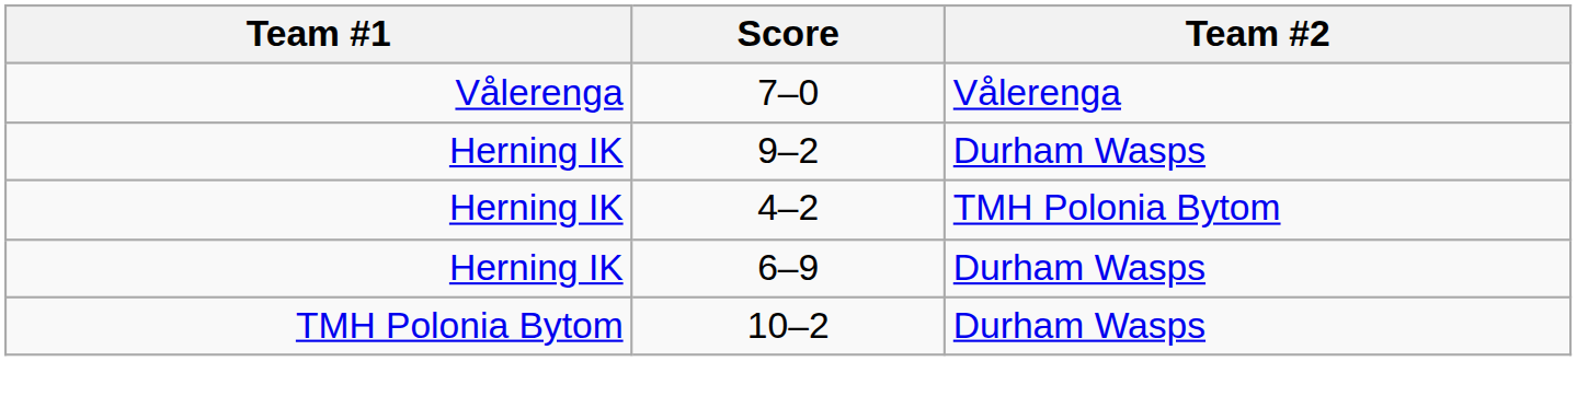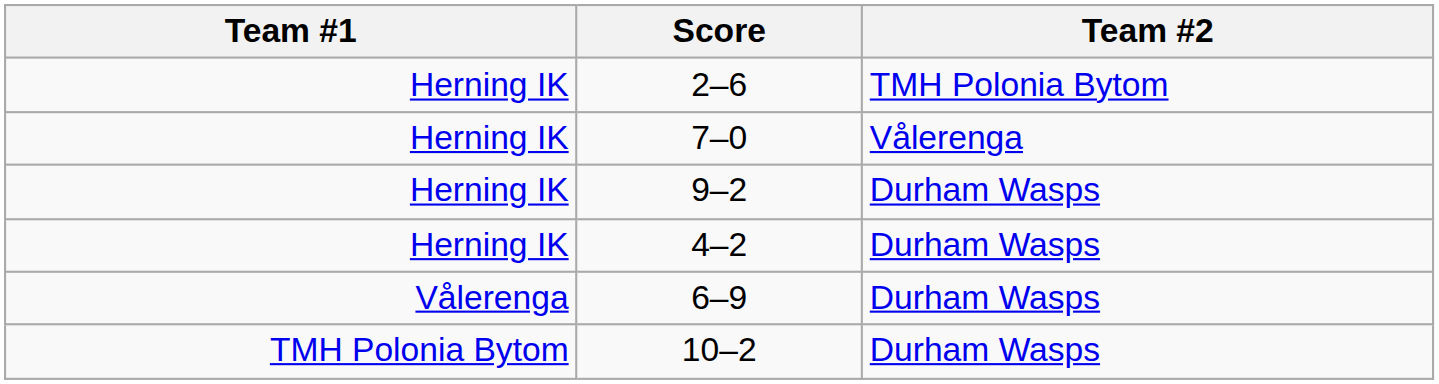+ row: Herning IK | 2–6 | TMH Polonia Bytom
7–0 | Team #1: Vålerenga -> Herning IK
4–2 | Team #2: TMH Polonia Bytom -> Durham Wasps
6–9 | Team #1: Herning IK -> Vålerenga
